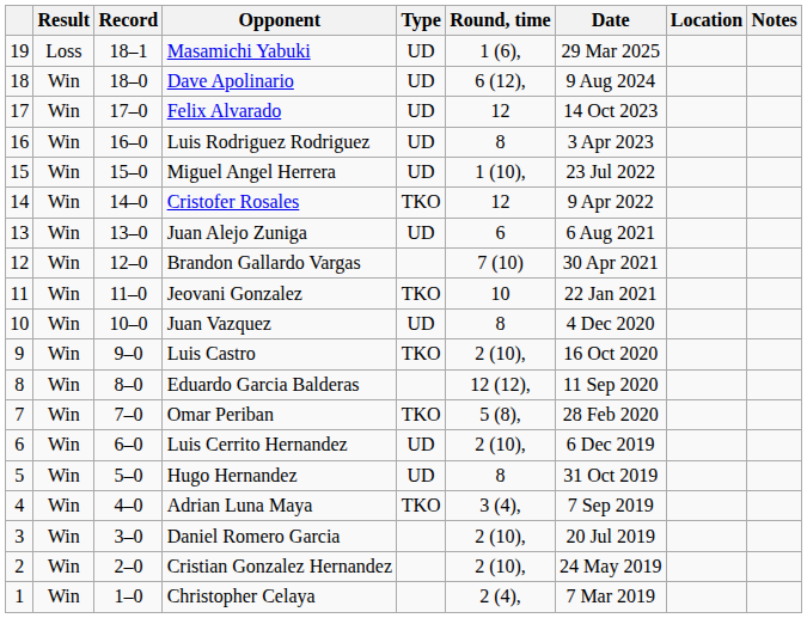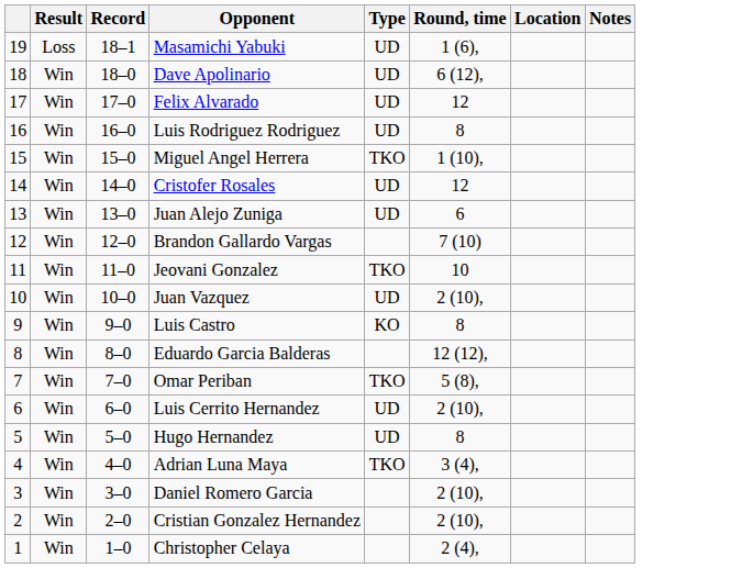- column: Date | 29 Mar 2025 | 9 Aug 2024 | 14 Oct 2023 | 3 Apr 2023 | 23 Jul 2022 | 9 Apr 2022 | 6 Aug 2021 | 30 Apr 2021 | 22 Jan 2021 | 4 Dec 2020 | 16 Oct 2020 | 11 Sep 2020 | 28 Feb 2020 | 6 Dec 2019 | 31 Oct 2019 | 7 Sep 2019 | 20 Jul 2019 | 24 May 2019 | 7 Mar 2019
Miguel Angel Herrera | Type: UD -> TKO
Cristofer Rosales | Type: TKO -> UD
Juan Vazquez | Round, time: 8 -> 2 (10),
Luis Castro | Type: TKO -> KO
Luis Castro | Round, time: 2 (10), -> 8
